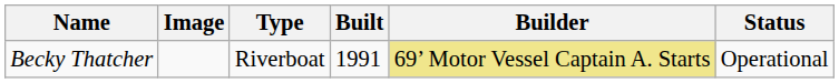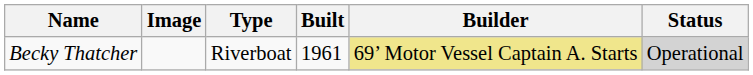Becky Thatcher | Built: 1991 -> 1961
Becky Thatcher | Status: no background -> lightgrey background
